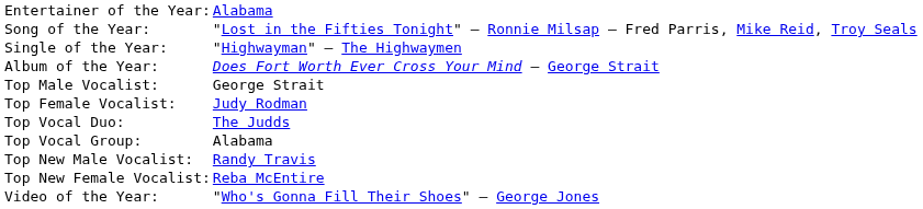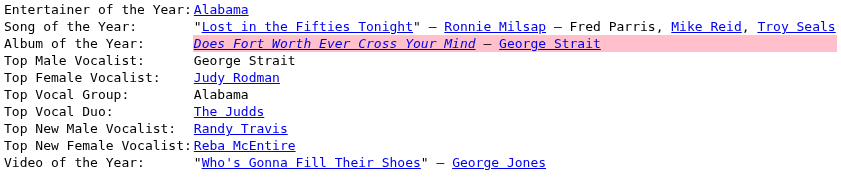- row: Single of the Year: | "Highwayman" – The Highwaymen
Album of the Year: | column 2: no background -> pink background
rows swapped: Top Vocal Duo: <-> Top Vocal Group:
